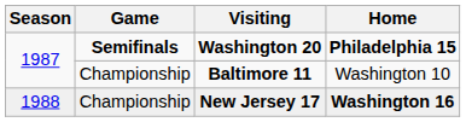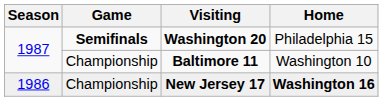Washington 20 | Home: bold -> normal
New Jersey 17 | Season: 1988 -> 1986
